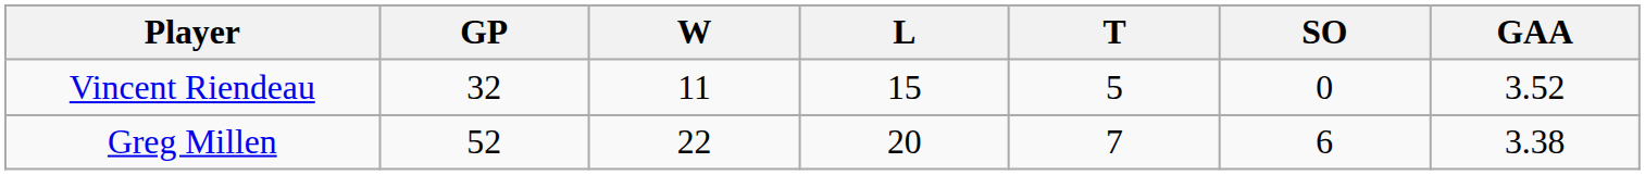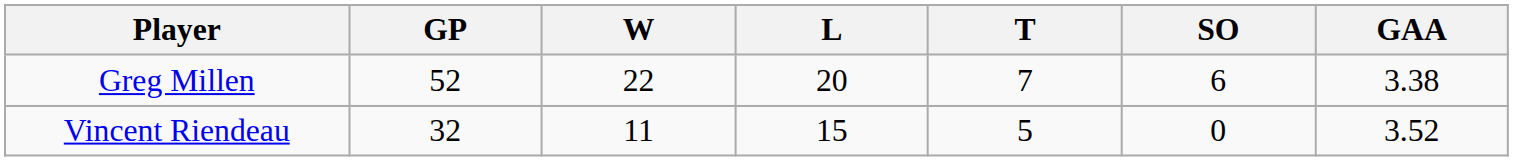rows swapped: Greg Millen <-> Vincent Riendeau
